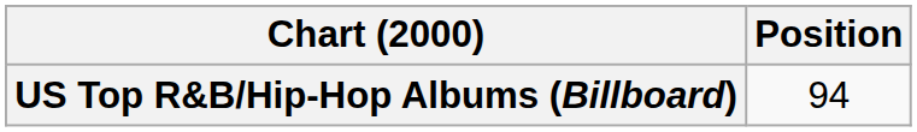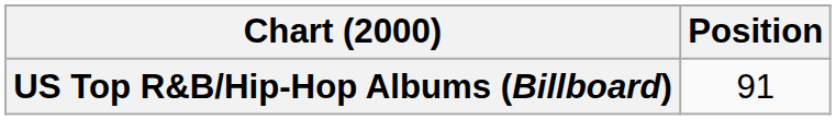US Top R&B/Hip-Hop Albums (Billboard) | Position: 94 -> 91
